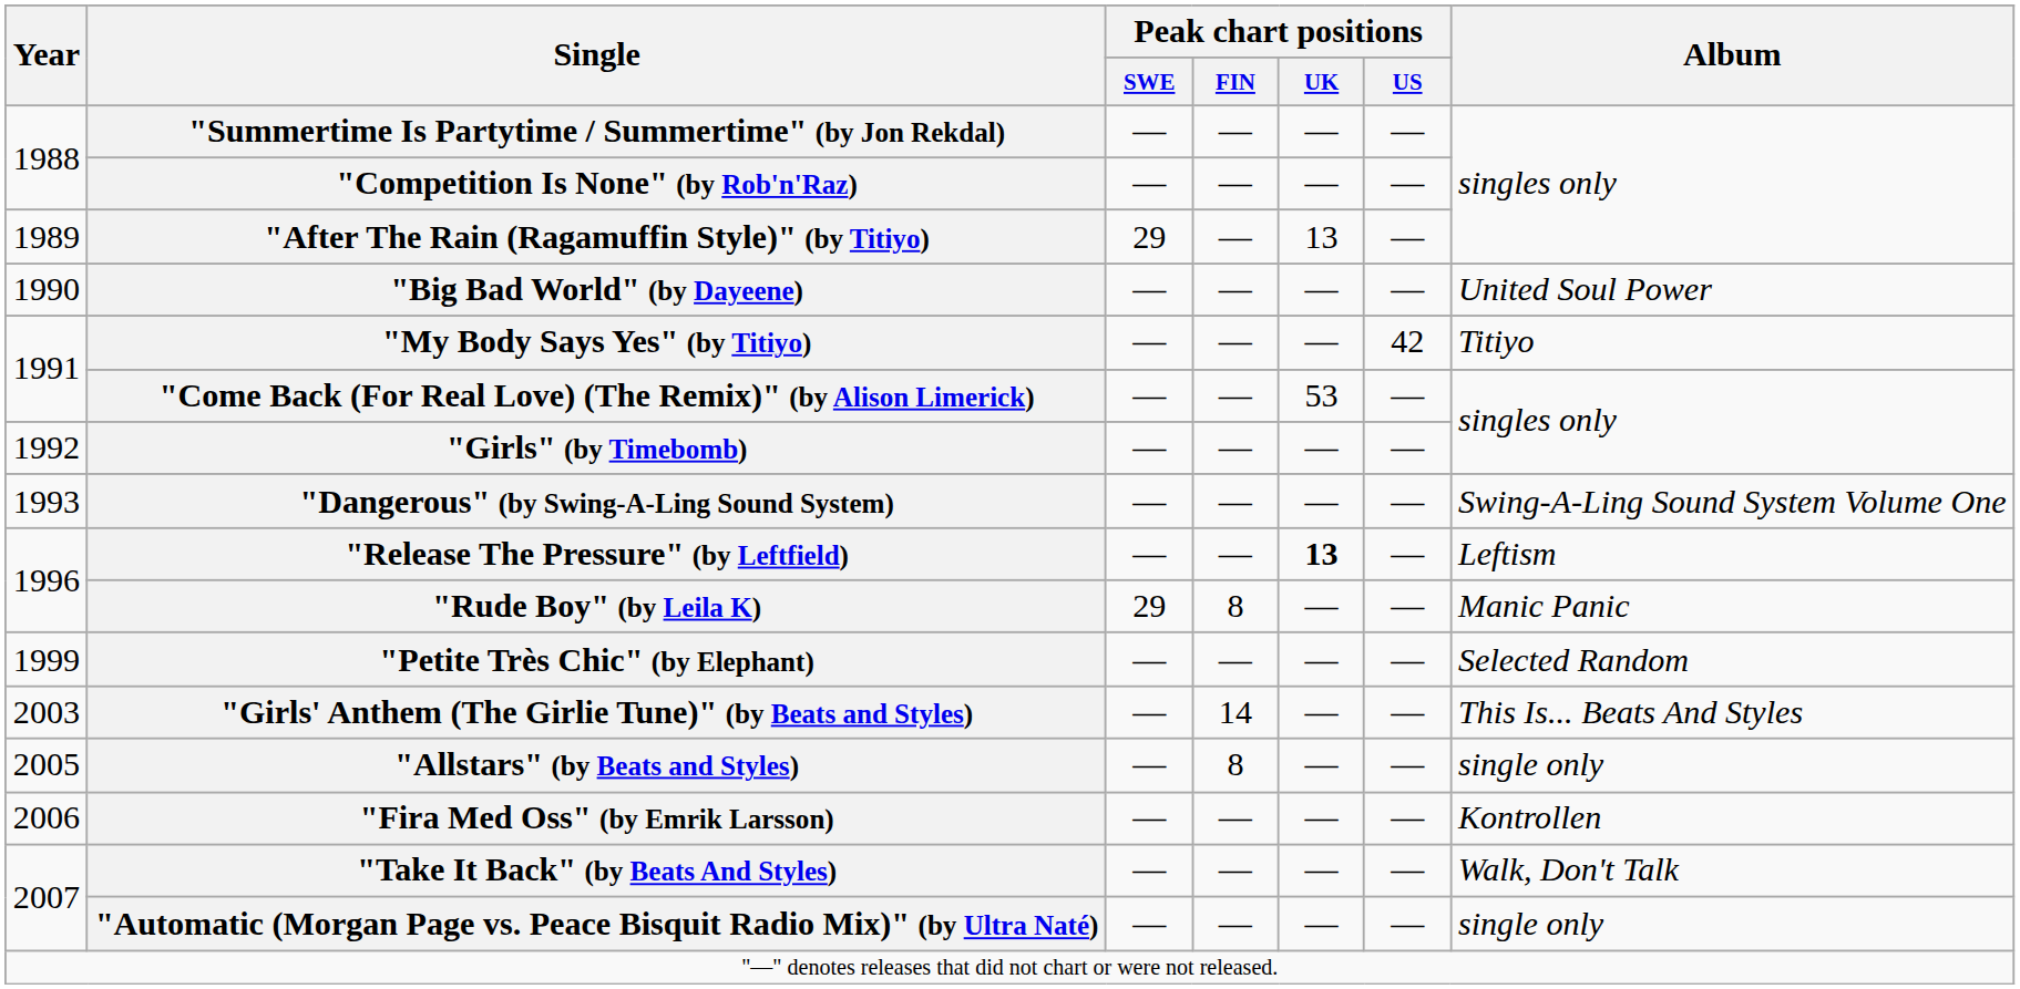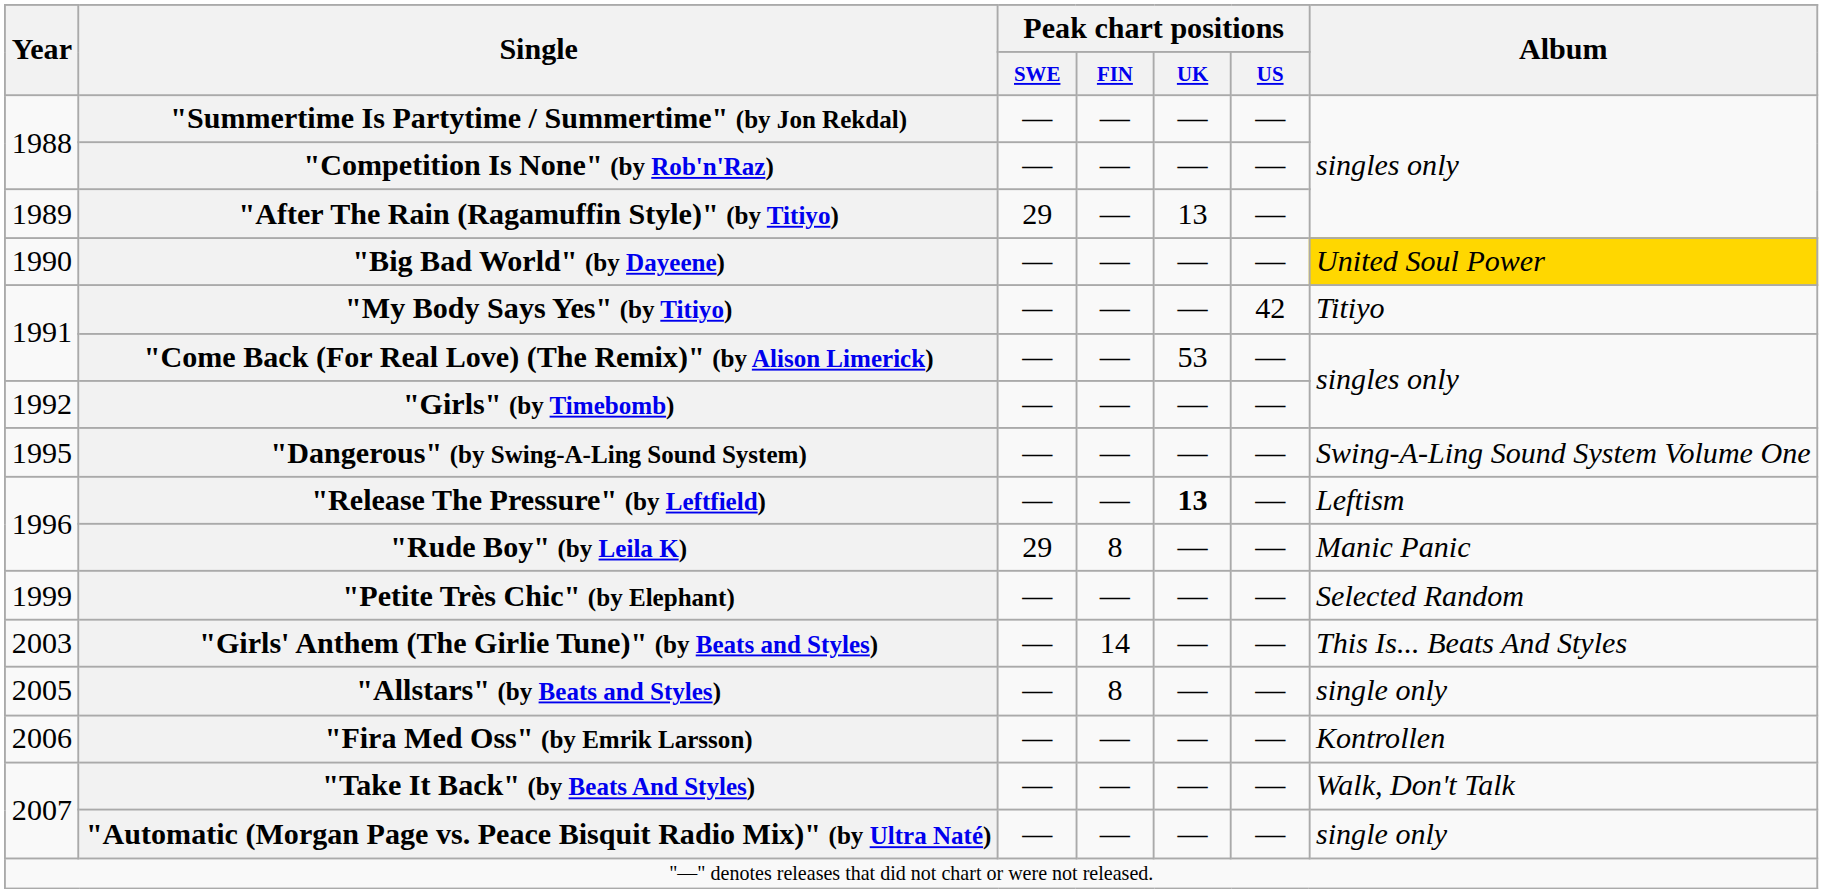"Big Bad World" (by Dayeene) | Album: no background -> gold background
"Dangerous" (by Swing-A-Ling Sound System) | Year: 1993 -> 1995
